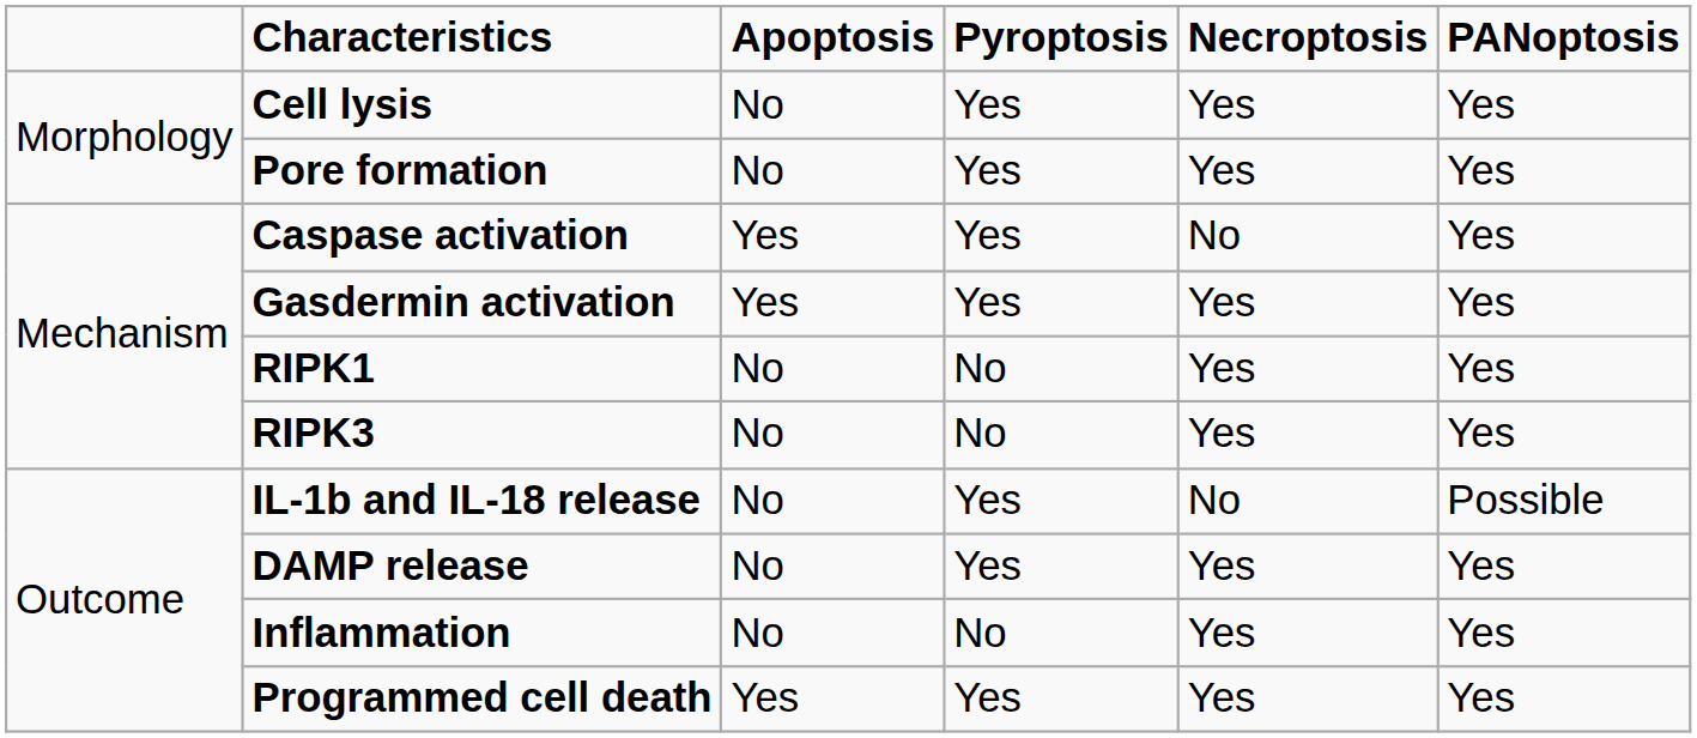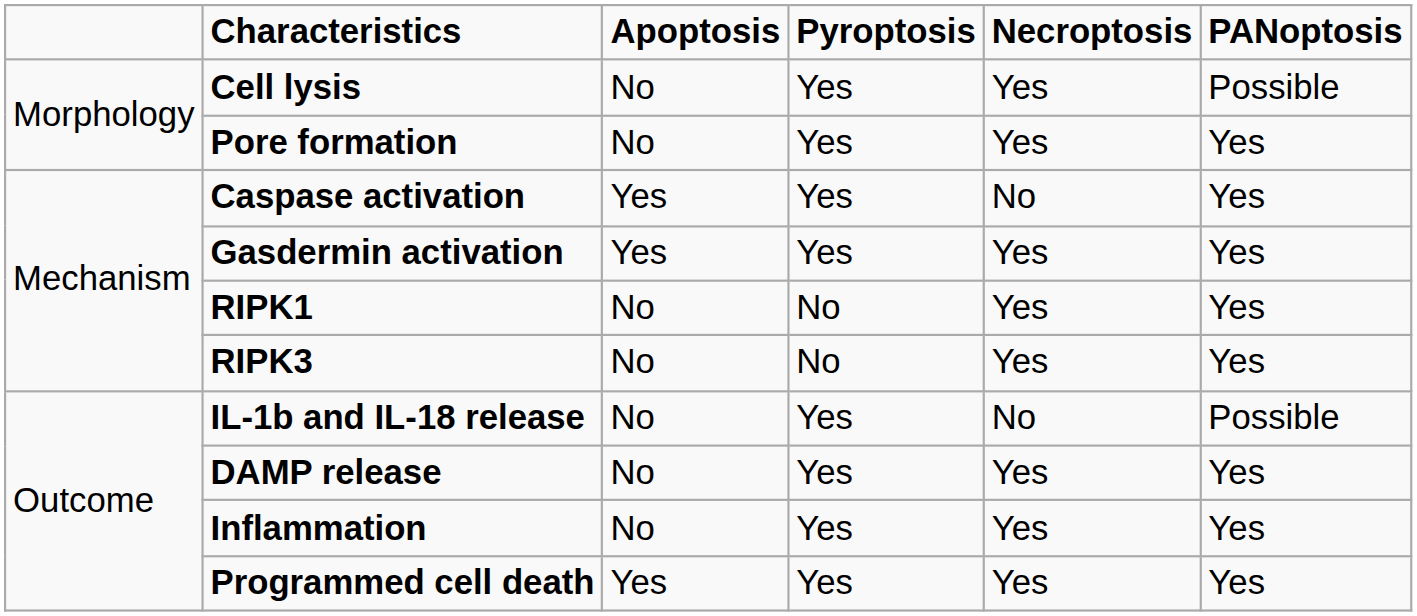Cell lysis | PANoptosis: Yes -> Possible
Inflammation | Pyroptosis: No -> Yes
